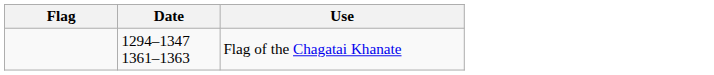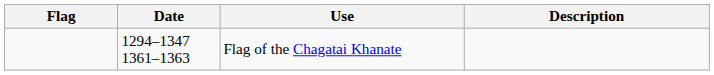+ column: Description
